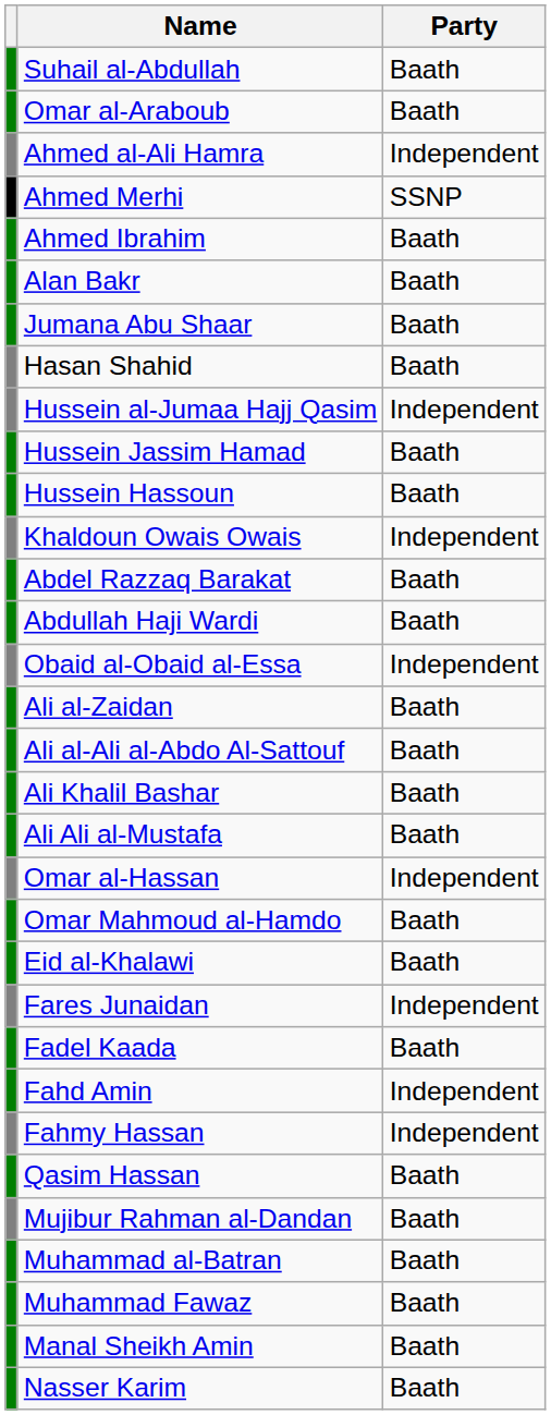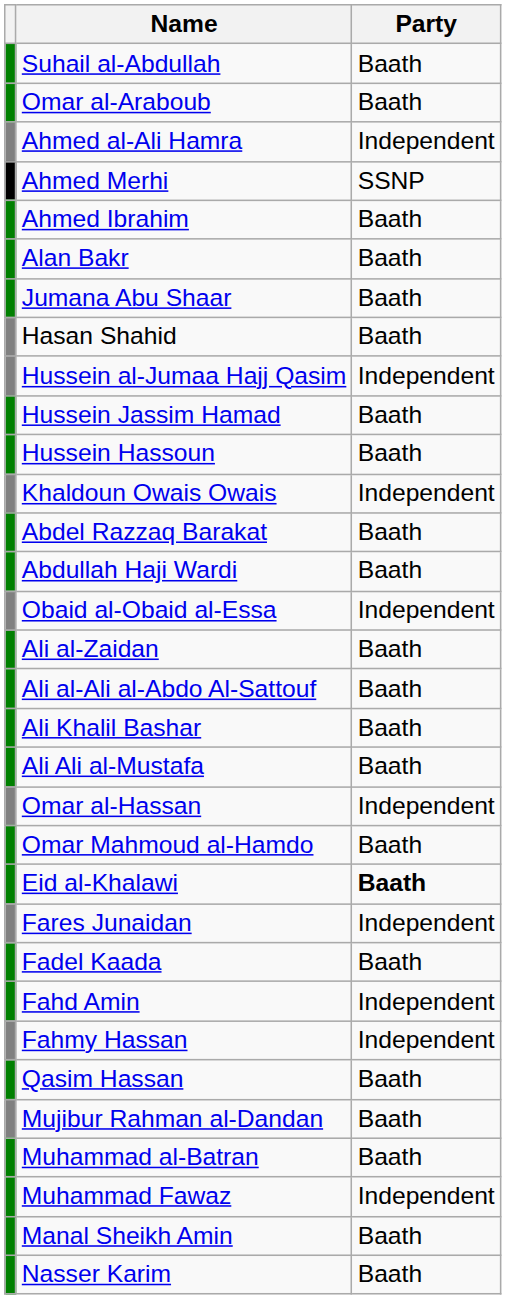Eid al-Khalawi | Party: normal -> bold
Muhammad Fawaz | Party: Baath -> Independent
